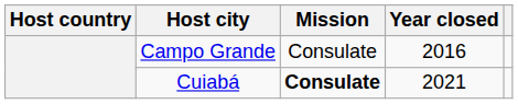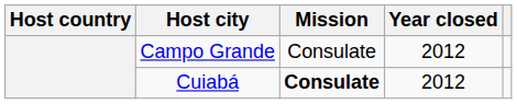Campo Grande | Year closed: 2016 -> 2012
Cuiabá | Year closed: 2021 -> 2012
